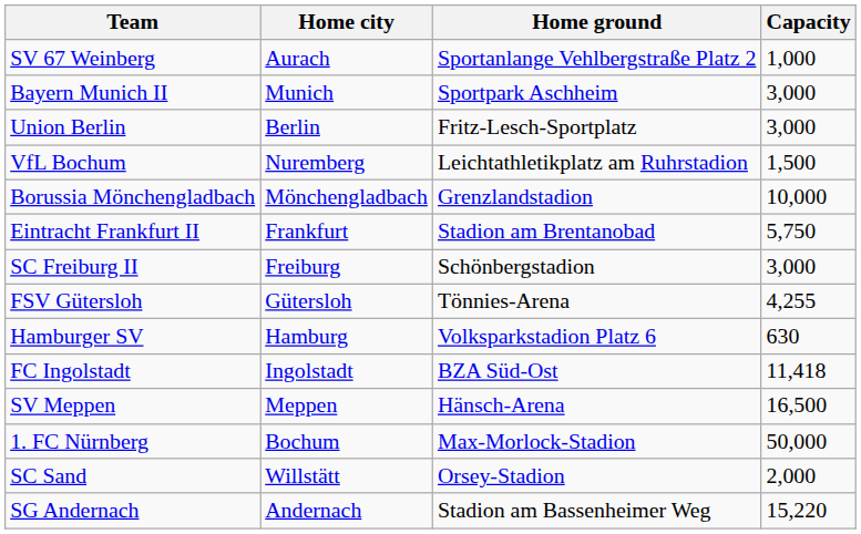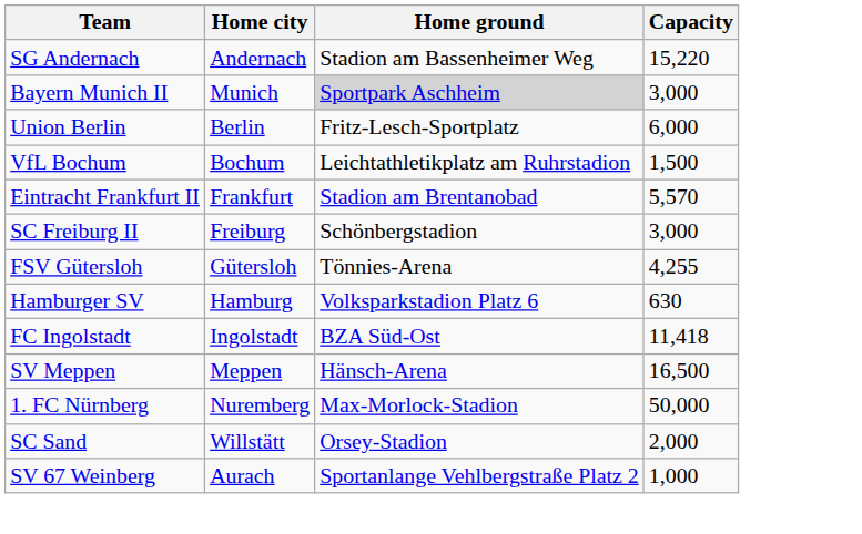rows swapped: SG Andernach <-> SV 67 Weinberg
Bayern Munich II | Home ground: no background -> lightgrey background
Union Berlin | Capacity: 3,000 -> 6,000
VfL Bochum | Home city: Nuremberg -> Bochum
- row: Borussia Mönchengladbach | Mönchengladbach | Grenzlandstadion | 10,000
Eintracht Frankfurt II | Capacity: 5,750 -> 5,570
1. FC Nürnberg | Home city: Bochum -> Nuremberg
